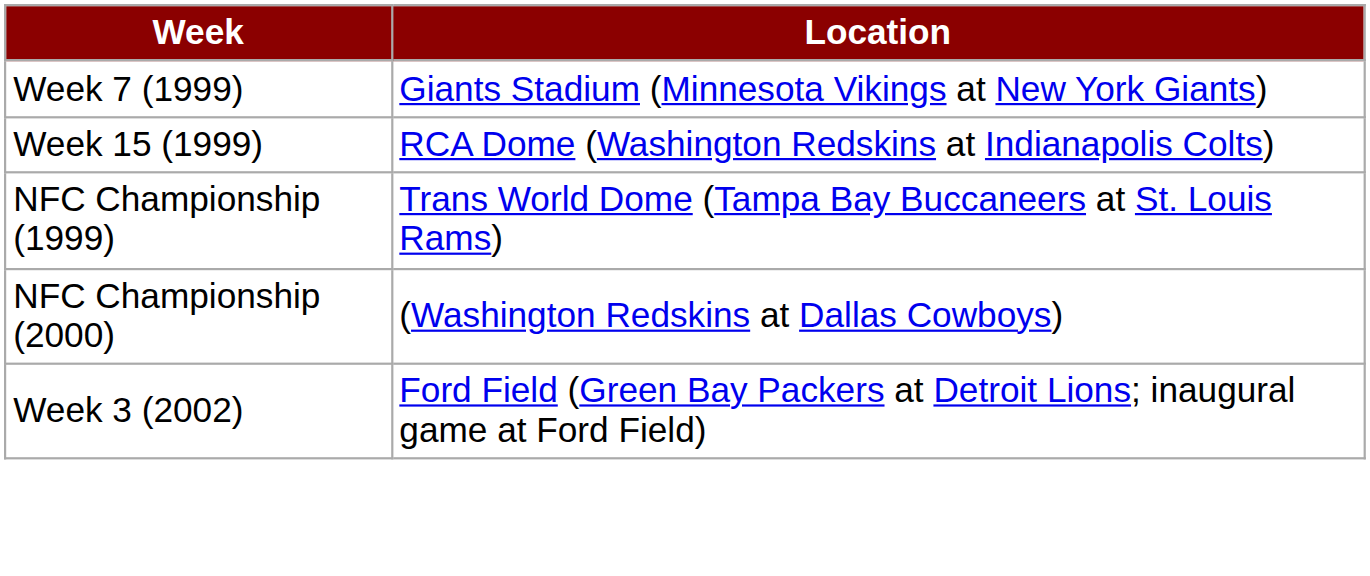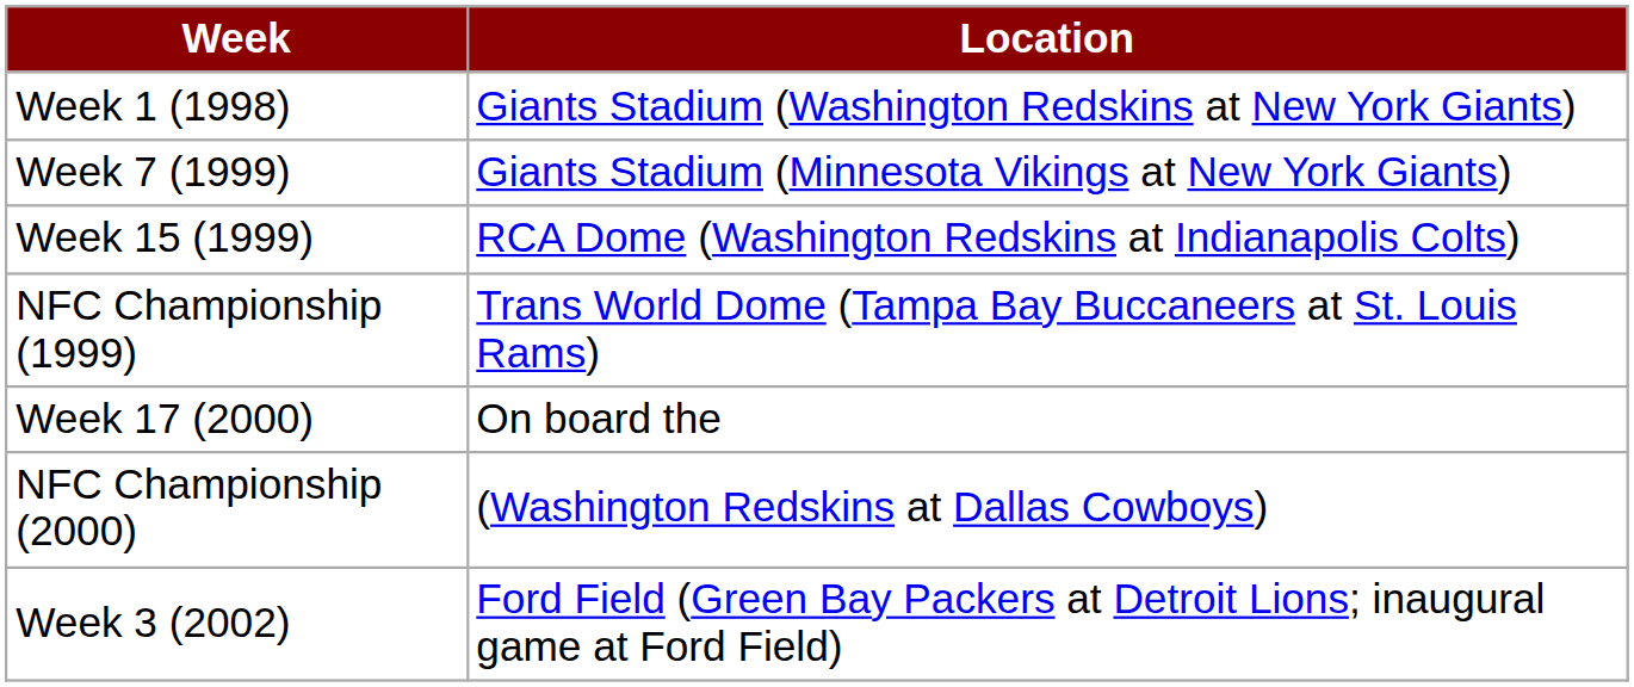+ row: Week 1 (1998) | Giants Stadium (Washington Redskins at New York Giants)
+ row: Week 17 (2000) | On board the
